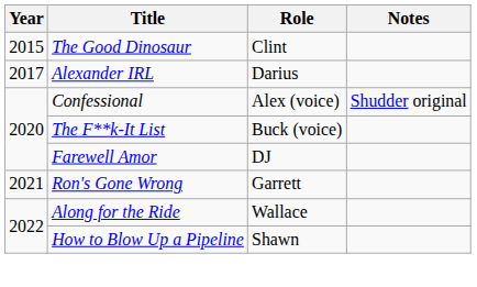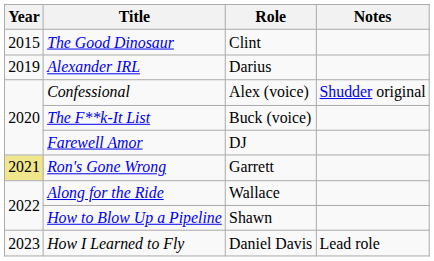Alexander IRL | Year: 2017 -> 2019
Ron's Gone Wrong | Year: no background -> khaki background
+ row: 2023 | How I Learned to Fly | Daniel Davis | Lead role
